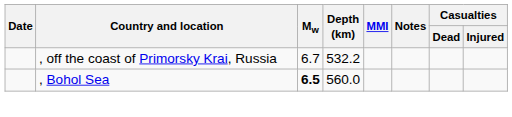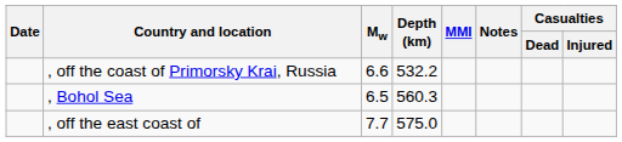, off the coast of Primorsky Krai, Russia | Mw: 6.7 -> 6.6
, Bohol Sea | Mw: bold -> normal
, Bohol Sea | Depth (km): 560.0 -> 560.3
+ row: , off the east coast of | 7.7 | 575.0
